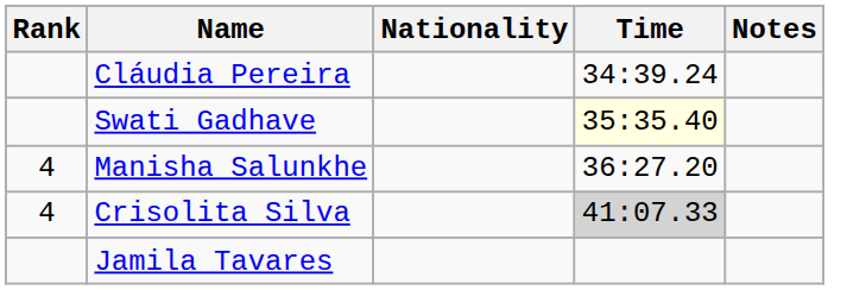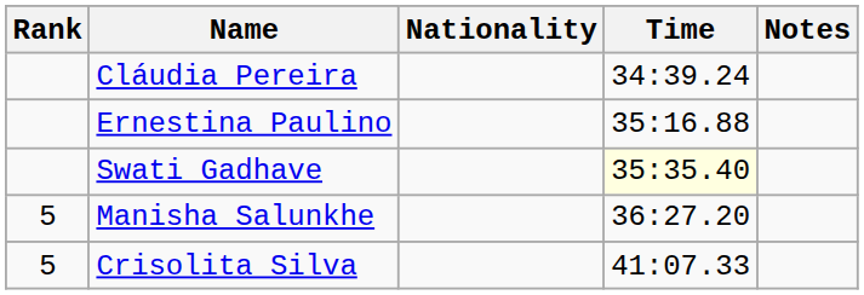+ row: Ernestina Paulino | 35:16.88
Manisha Salunkhe | Rank: 4 -> 5
Crisolita Silva | Rank: 4 -> 5
Crisolita Silva | Time: lightgrey background -> no background
- row: Jamila Tavares
